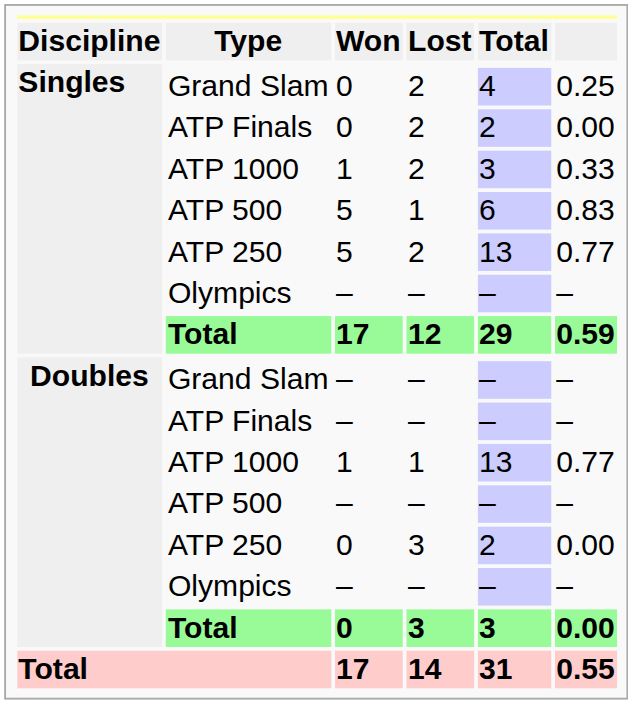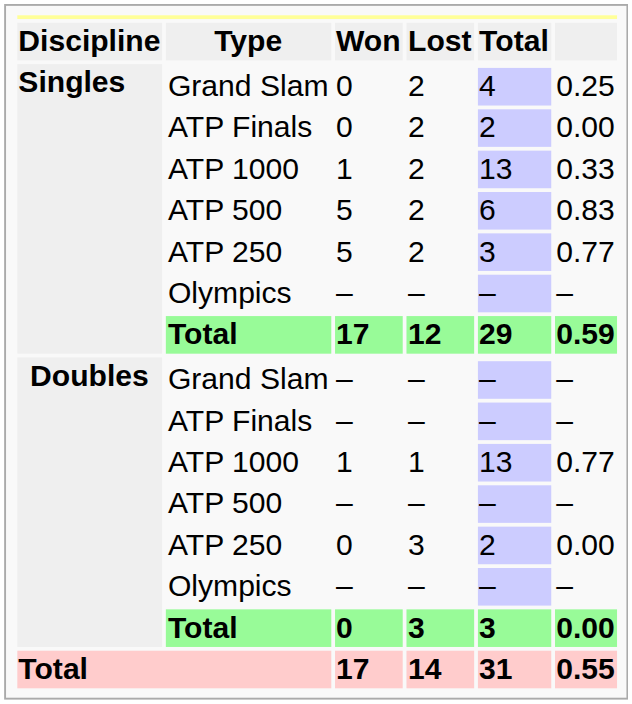Singles / ATP 1000 | Total: 3 -> 13
Singles / ATP 500 | Lost: 1 -> 2
Singles / ATP 250 | Total: 13 -> 3
